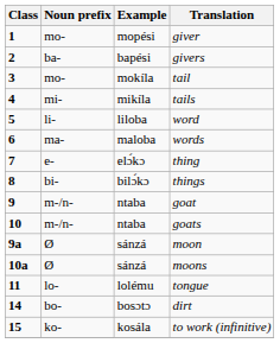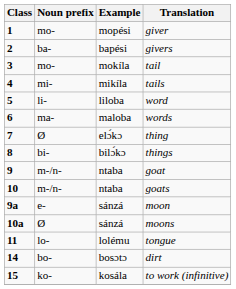thing | Noun prefix: e- -> Ø
moon | Noun prefix: Ø -> e-
